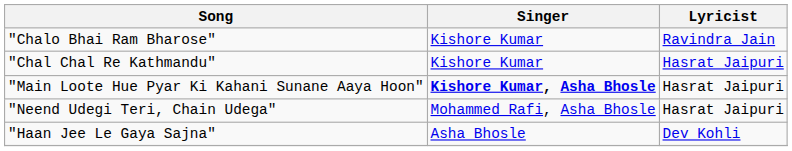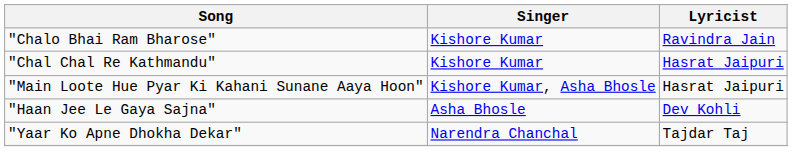"Main Loote Hue Pyar Ki Kahani Sunane Aaya Hoon" | Singer: bold -> normal
- row: "Neend Udegi Teri, Chain Udega" | Mohammed Rafi, Asha Bhosle | Hasrat Jaipuri
+ row: "Yaar Ko Apne Dhokha Dekar" | Narendra Chanchal | Tajdar Taj
